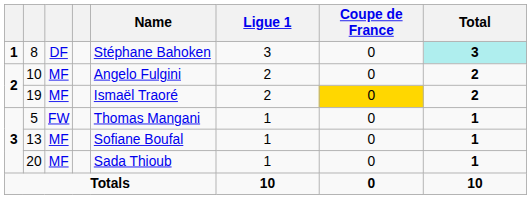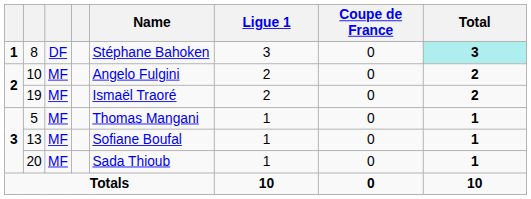19 | Coupe de France: gold background -> no background
5 | column 3: FW -> MF
